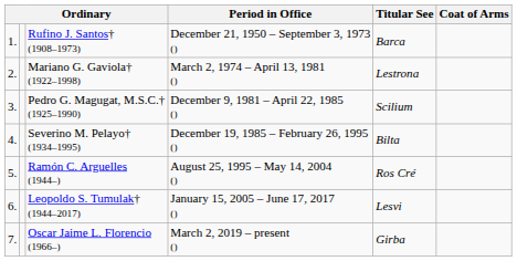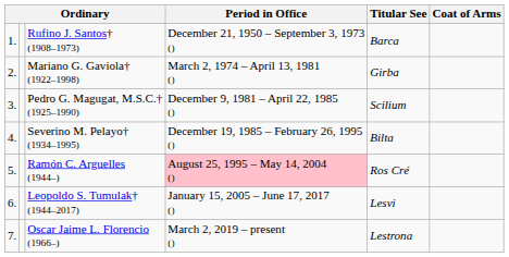Mariano G. Gaviola† (1922–1998) | Titular See: Lestrona -> Girba
Ramón C. Arguelles (1944–) | Period in Office: no background -> pink background
Oscar Jaime L. Florencio (1966–) | Titular See: Girba -> Lestrona
